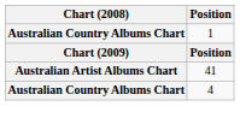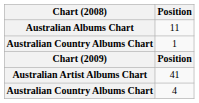+ row: Australian Albums Chart | 11
